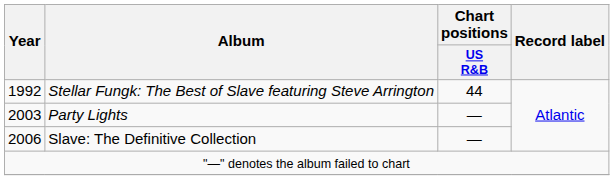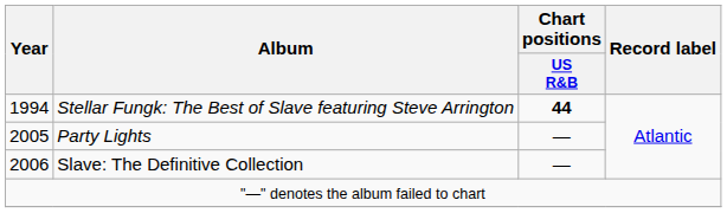Stellar Fungk: The Best of Slave featuring Steve Arrington | Year: 1992 -> 1994
Stellar Fungk: The Best of Slave featuring Steve Arrington | Chart positions / US R&B: normal -> bold
Party Lights | Year: 2003 -> 2005
